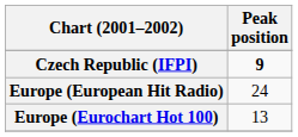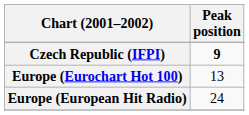rows swapped: Europe (Eurochart Hot 100) <-> Europe (European Hit Radio)
